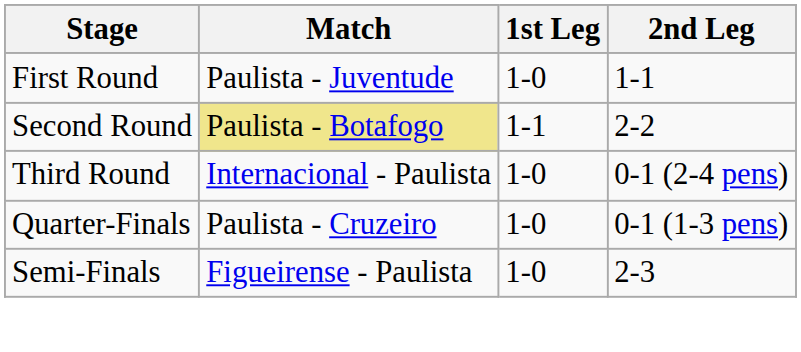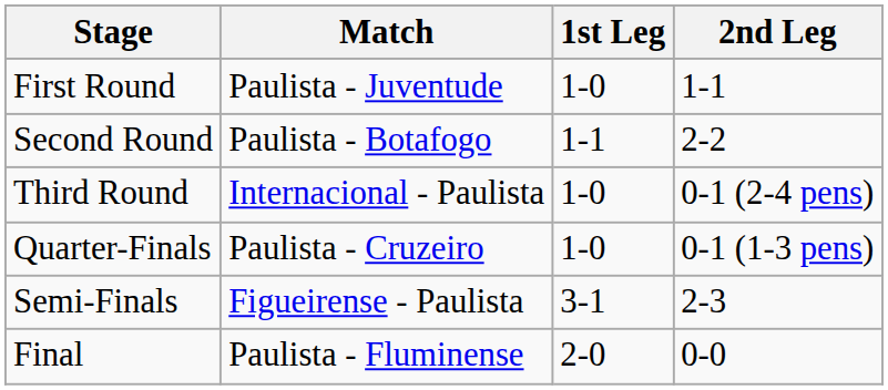Second Round | Match: khaki background -> no background
Semi-Finals | 1st Leg: 1-0 -> 3-1
+ row: Final | Paulista - Fluminense | 2-0 | 0-0
